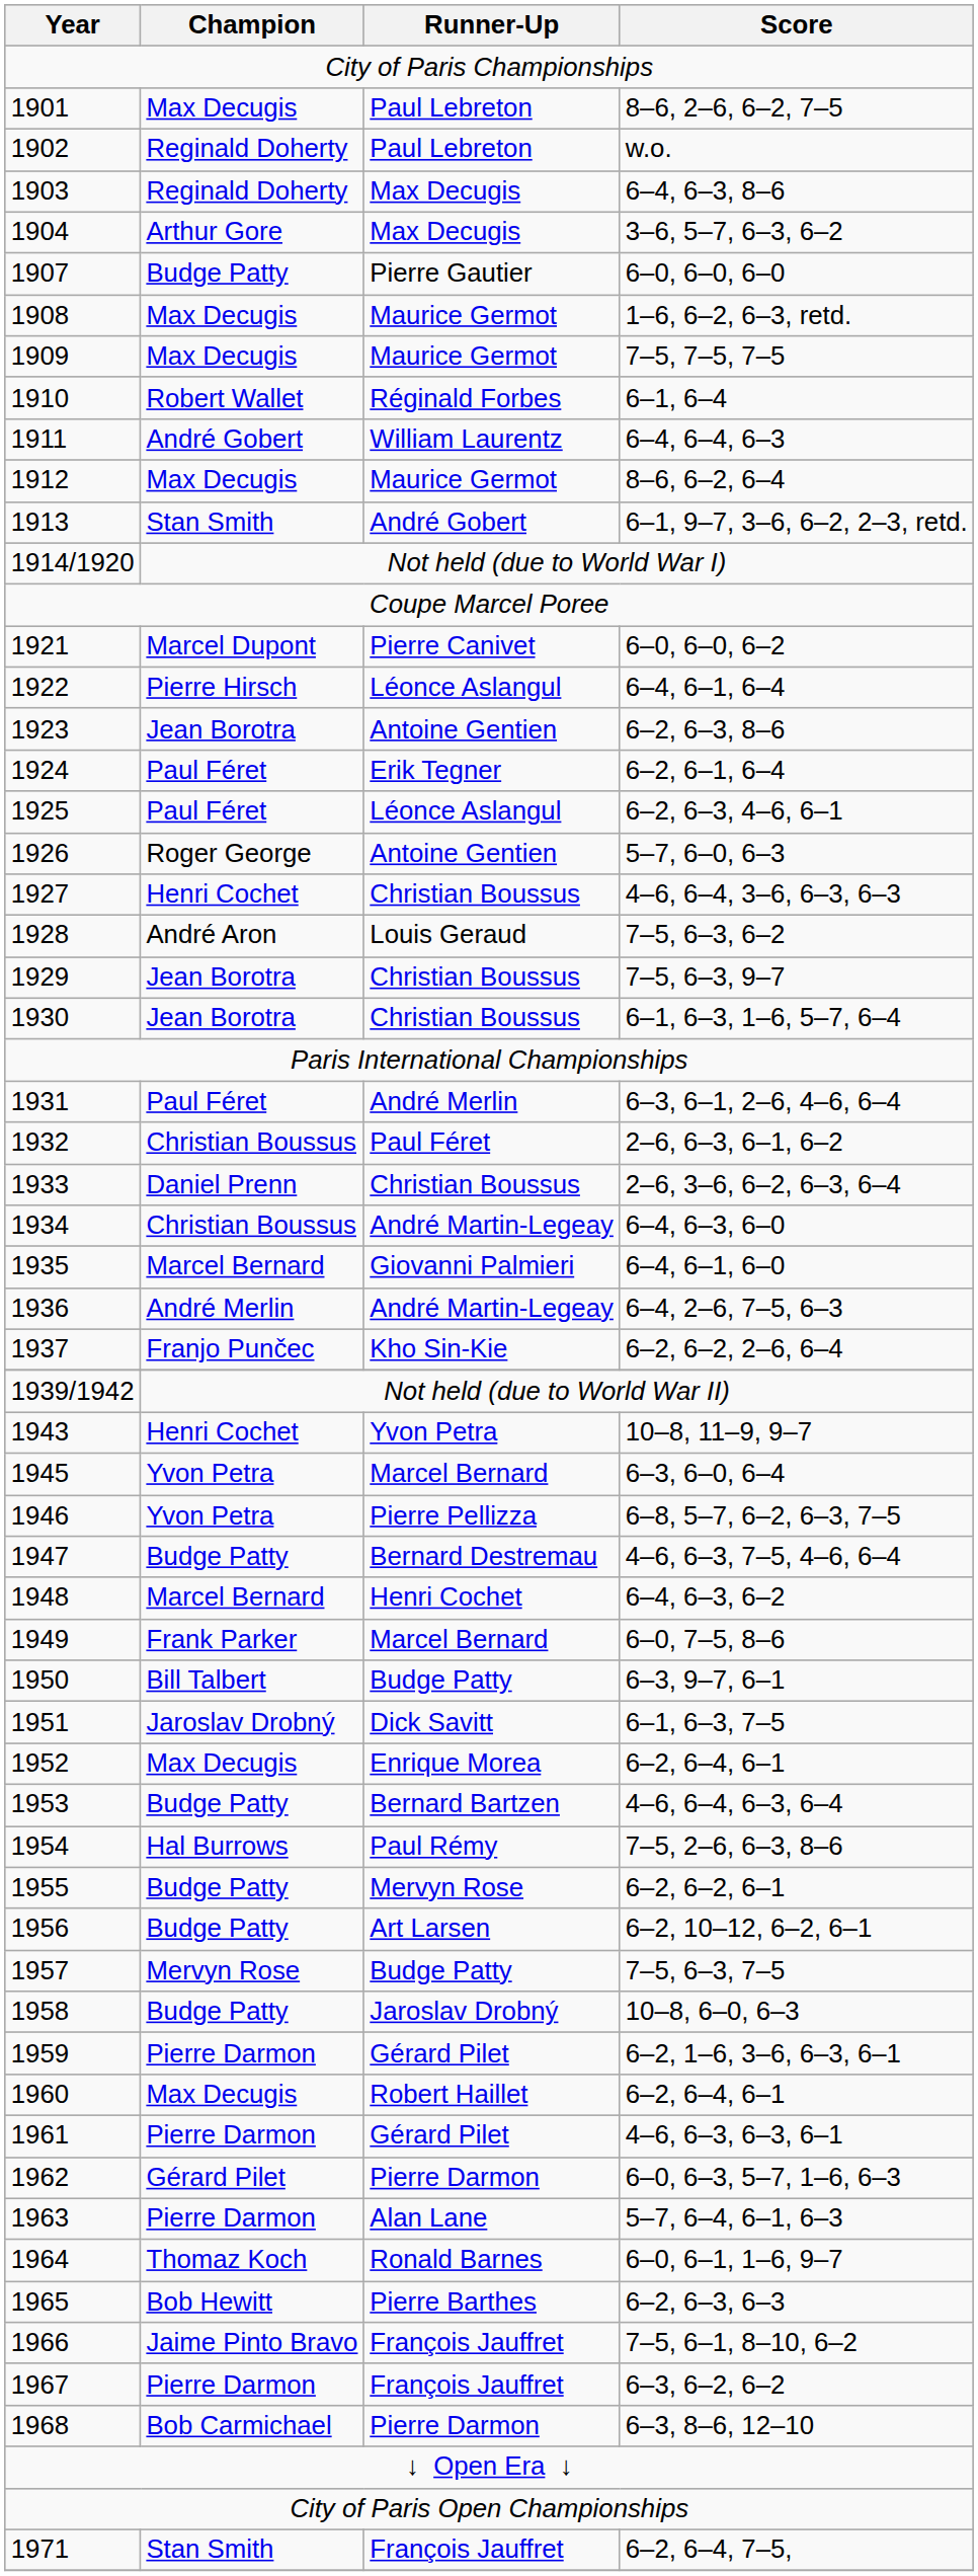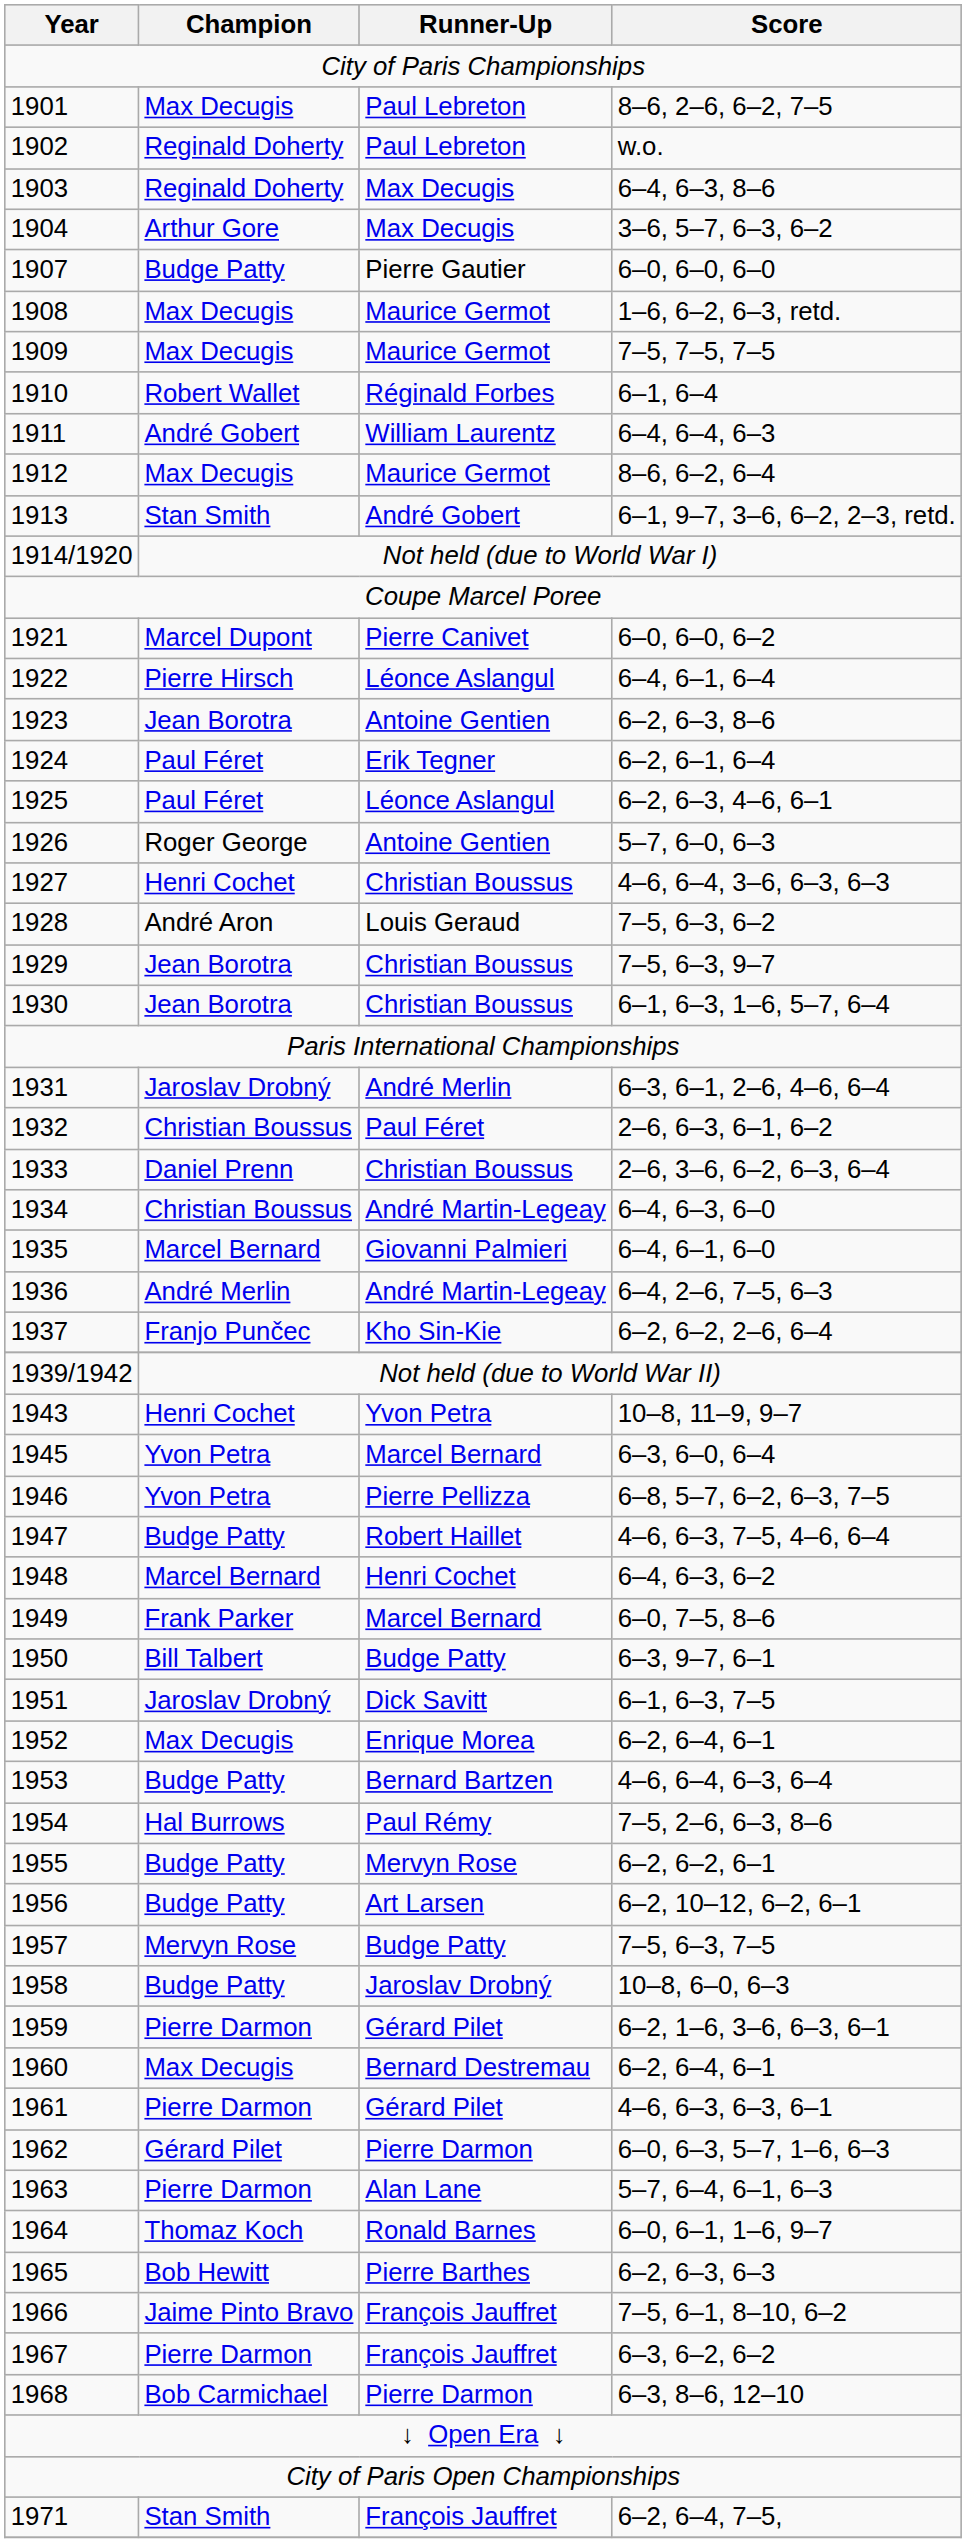1931 | Champion: Paul Féret -> Jaroslav Drobný
1947 | Runner-Up: Bernard Destremau -> Robert Haillet
1960 | Runner-Up: Robert Haillet -> Bernard Destremau
